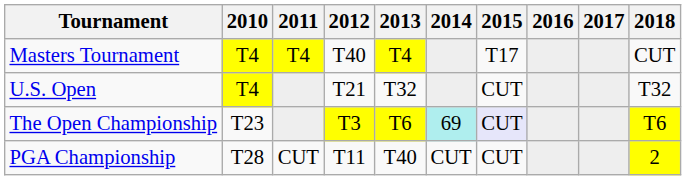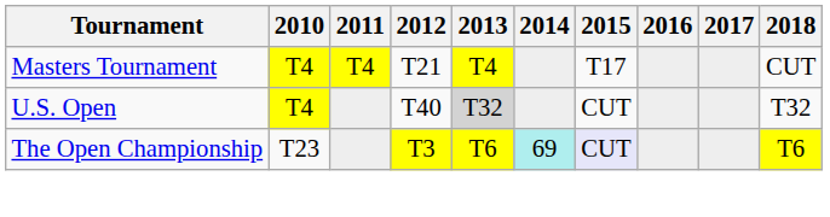Masters Tournament | 2012: T40 -> T21
U.S. Open | 2012: T21 -> T40
U.S. Open | 2013: no background -> lightgrey background
- row: PGA Championship | T28 | CUT | T11 | T40 | CUT | CUT | 2
